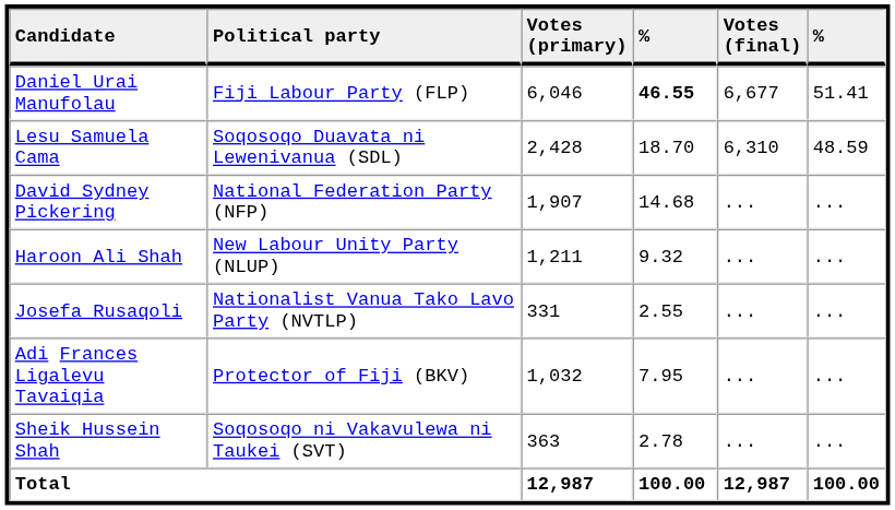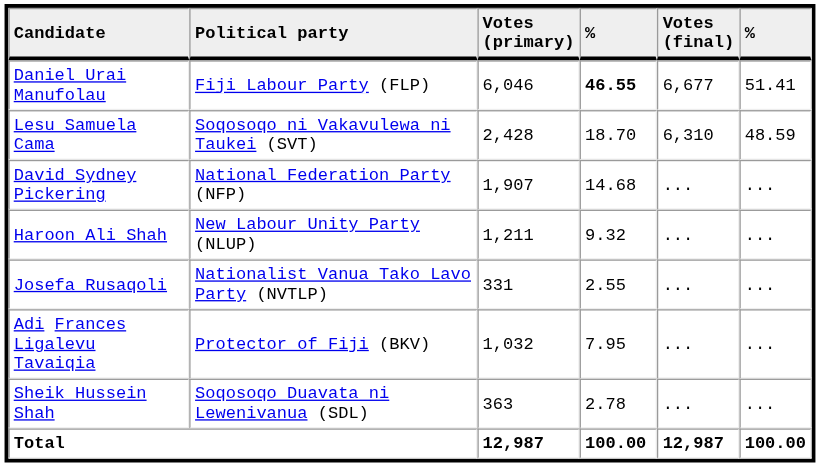Lesu Samuela Cama | Political party: Soqosoqo Duavata ni Lewenivanua (SDL) -> Soqosoqo ni Vakavulewa ni Taukei (SVT)
Sheik Hussein Shah | Political party: Soqosoqo ni Vakavulewa ni Taukei (SVT) -> Soqosoqo Duavata ni Lewenivanua (SDL)
